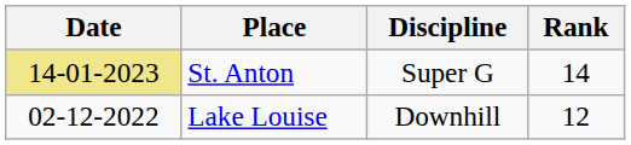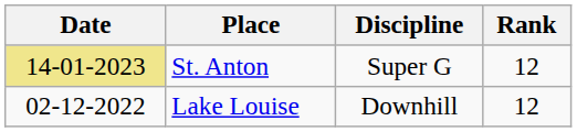St. Anton | Rank: 14 -> 12
